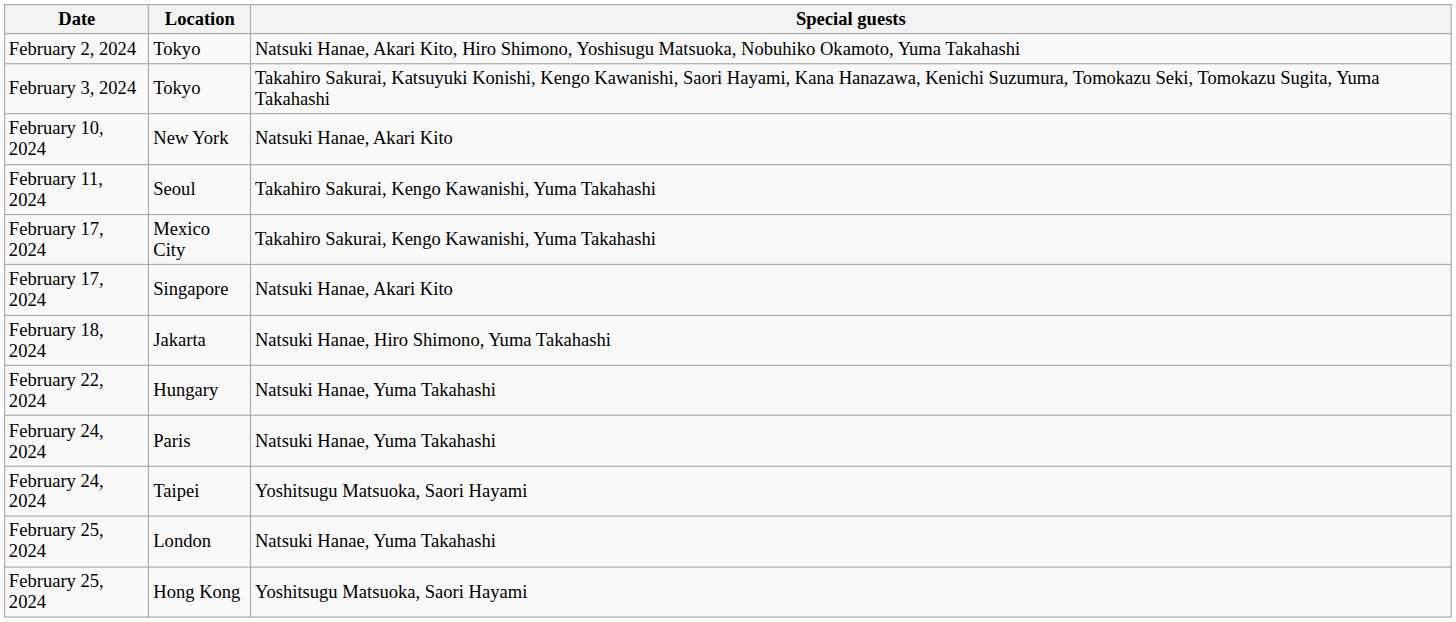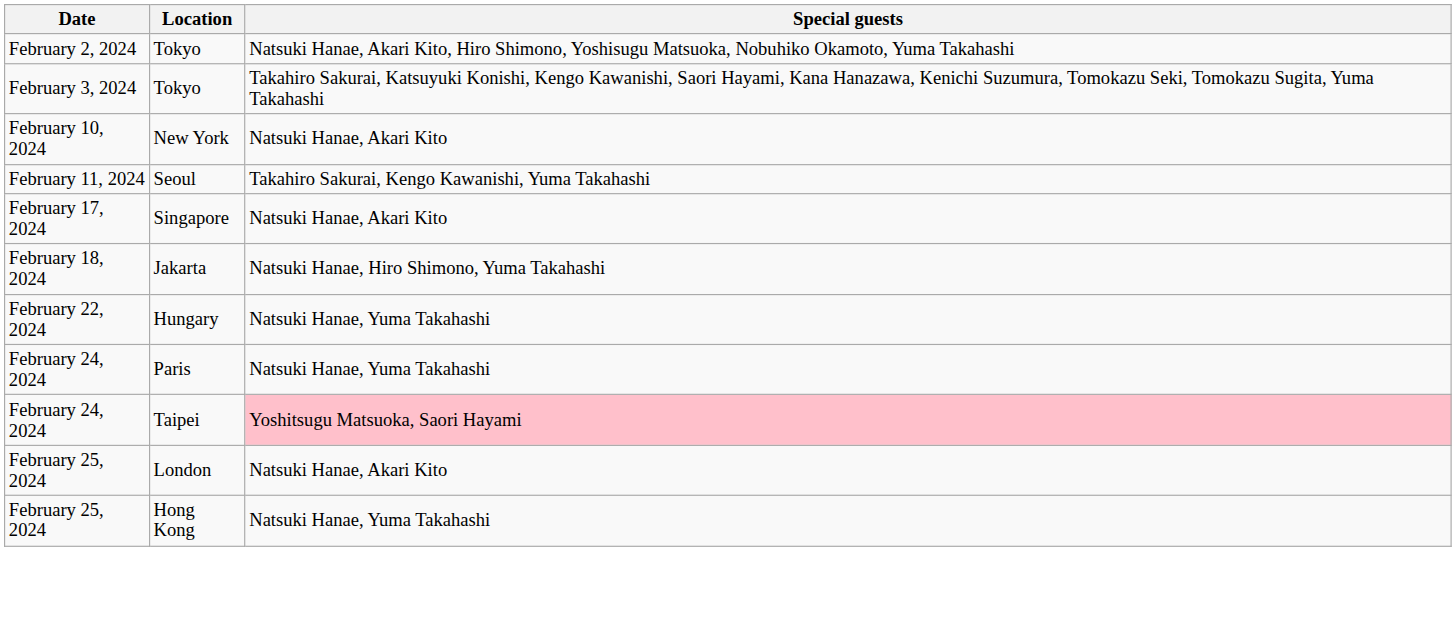- row: February 17, 2024 | Mexico City | Takahiro Sakurai, Kengo Kawanishi, Yuma Takahashi
Taipei | Special guests: no background -> pink background
London | Special guests: Natsuki Hanae, Yuma Takahashi -> Natsuki Hanae, Akari Kito
Hong Kong | Special guests: Yoshitsugu Matsuoka, Saori Hayami -> Natsuki Hanae, Yuma Takahashi
